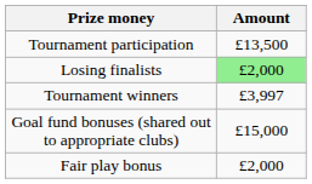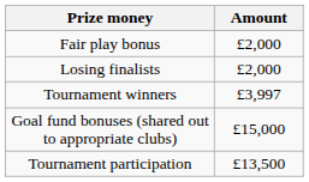rows swapped: Tournament participation <-> Fair play bonus
Losing finalists | Amount: lightgreen background -> no background
